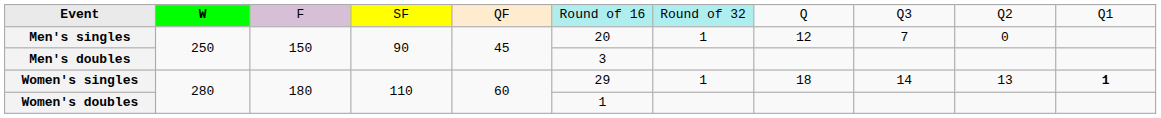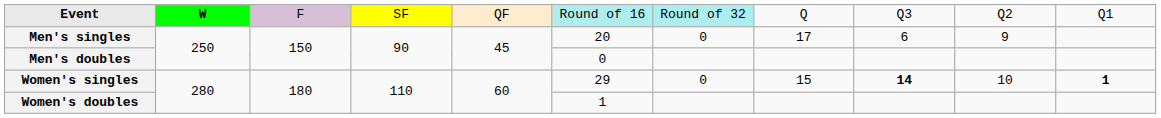Men's singles | column 7: 1 -> 0
Men's singles | column 8: 12 -> 17
Men's singles | column 9: 7 -> 6
Men's singles | column 10: 0 -> 9
Men's doubles | column 6: 3 -> 0
Women's singles | column 7: 1 -> 0
Women's singles | column 8: 18 -> 15
Women's singles | column 9: normal -> bold
Women's singles | column 10: 13 -> 10
